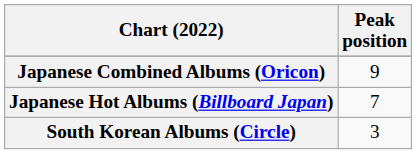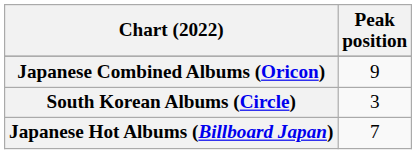rows swapped: Japanese Hot Albums (Billboard Japan) <-> South Korean Albums (Circle)
